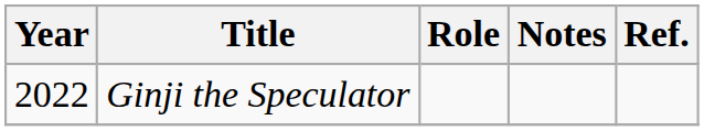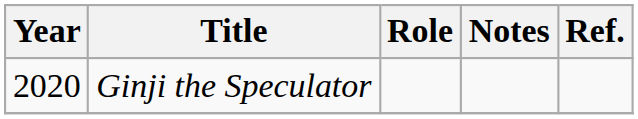Ginji the Speculator | Year: 2022 -> 2020
